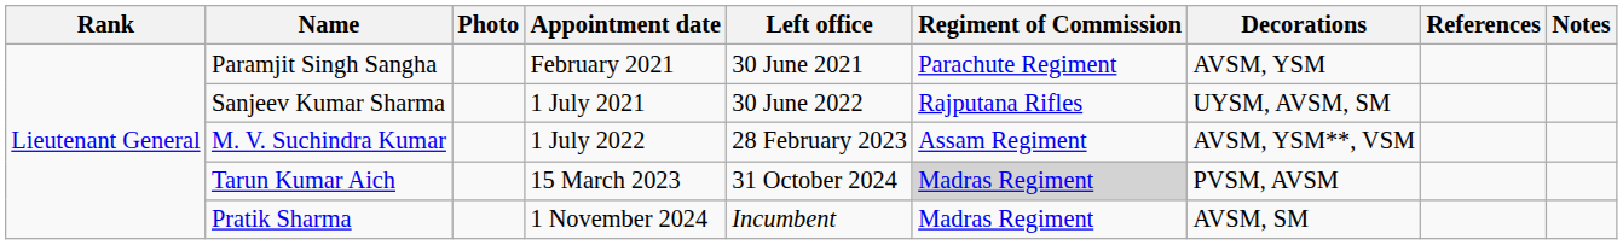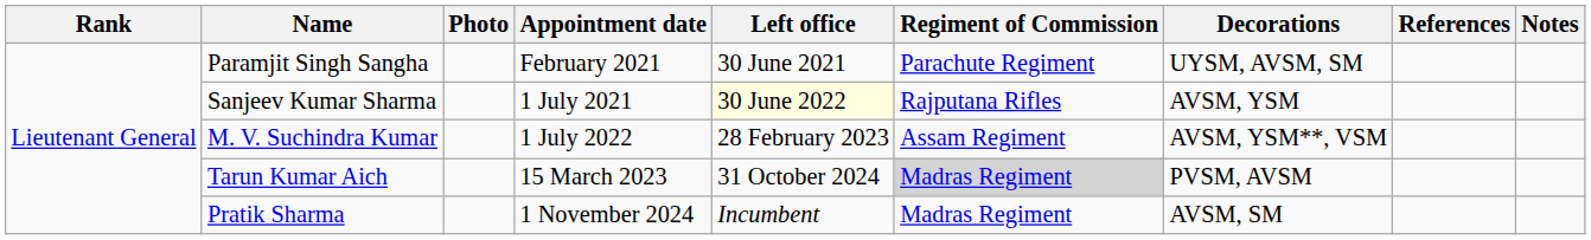Paramjit Singh Sangha | Decorations: AVSM, YSM -> UYSM, AVSM, SM
Sanjeev Kumar Sharma | Left office: no background -> lightyellow background
Sanjeev Kumar Sharma | Decorations: UYSM, AVSM, SM -> AVSM, YSM
